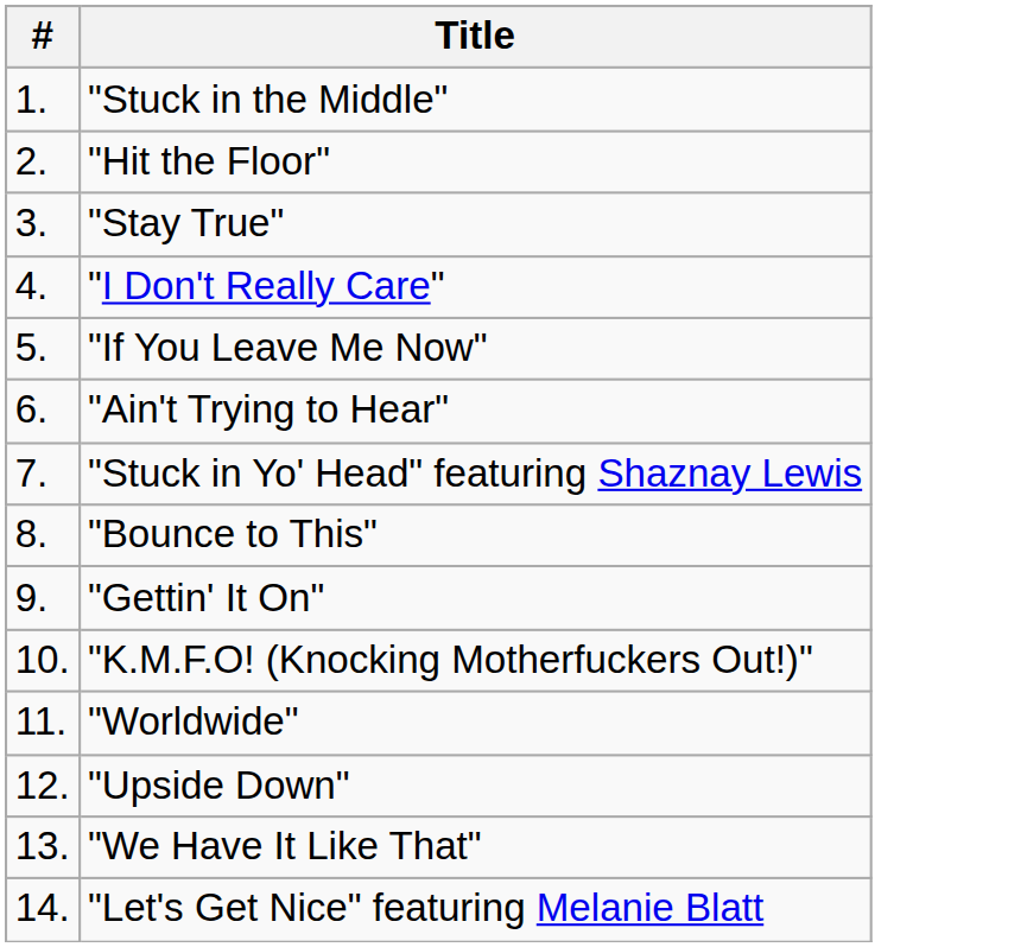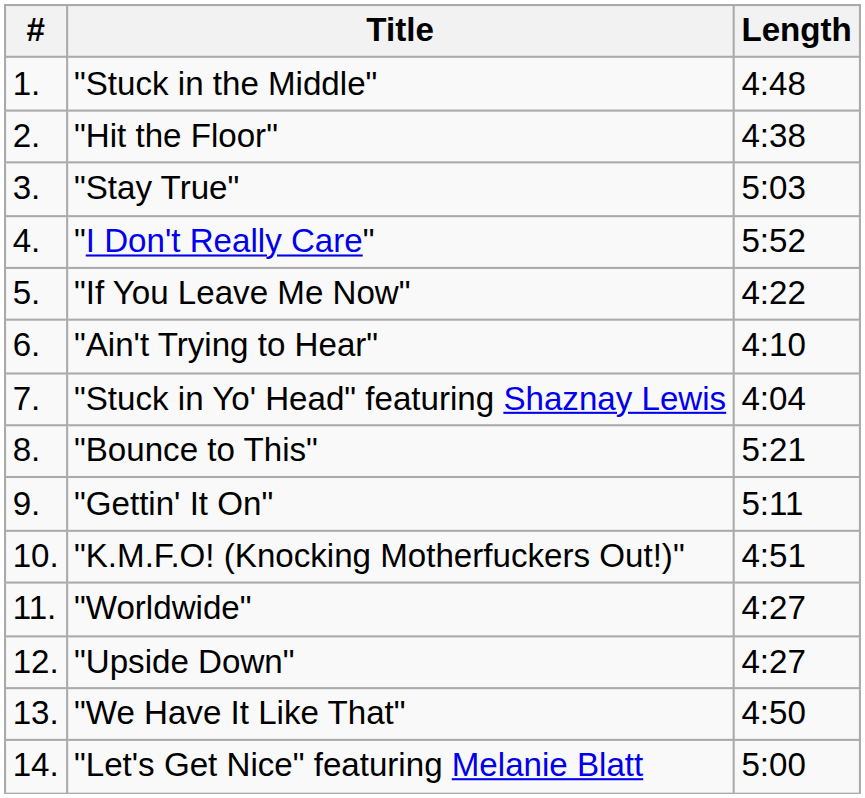+ column: Length | 4:48 | 4:38 | 5:03 | 5:52 | 4:22 | 4:10 | 4:04 | 5:21 | 5:11 | 4:51 | 4:27 | 4:27 | 4:50 | 5:00
